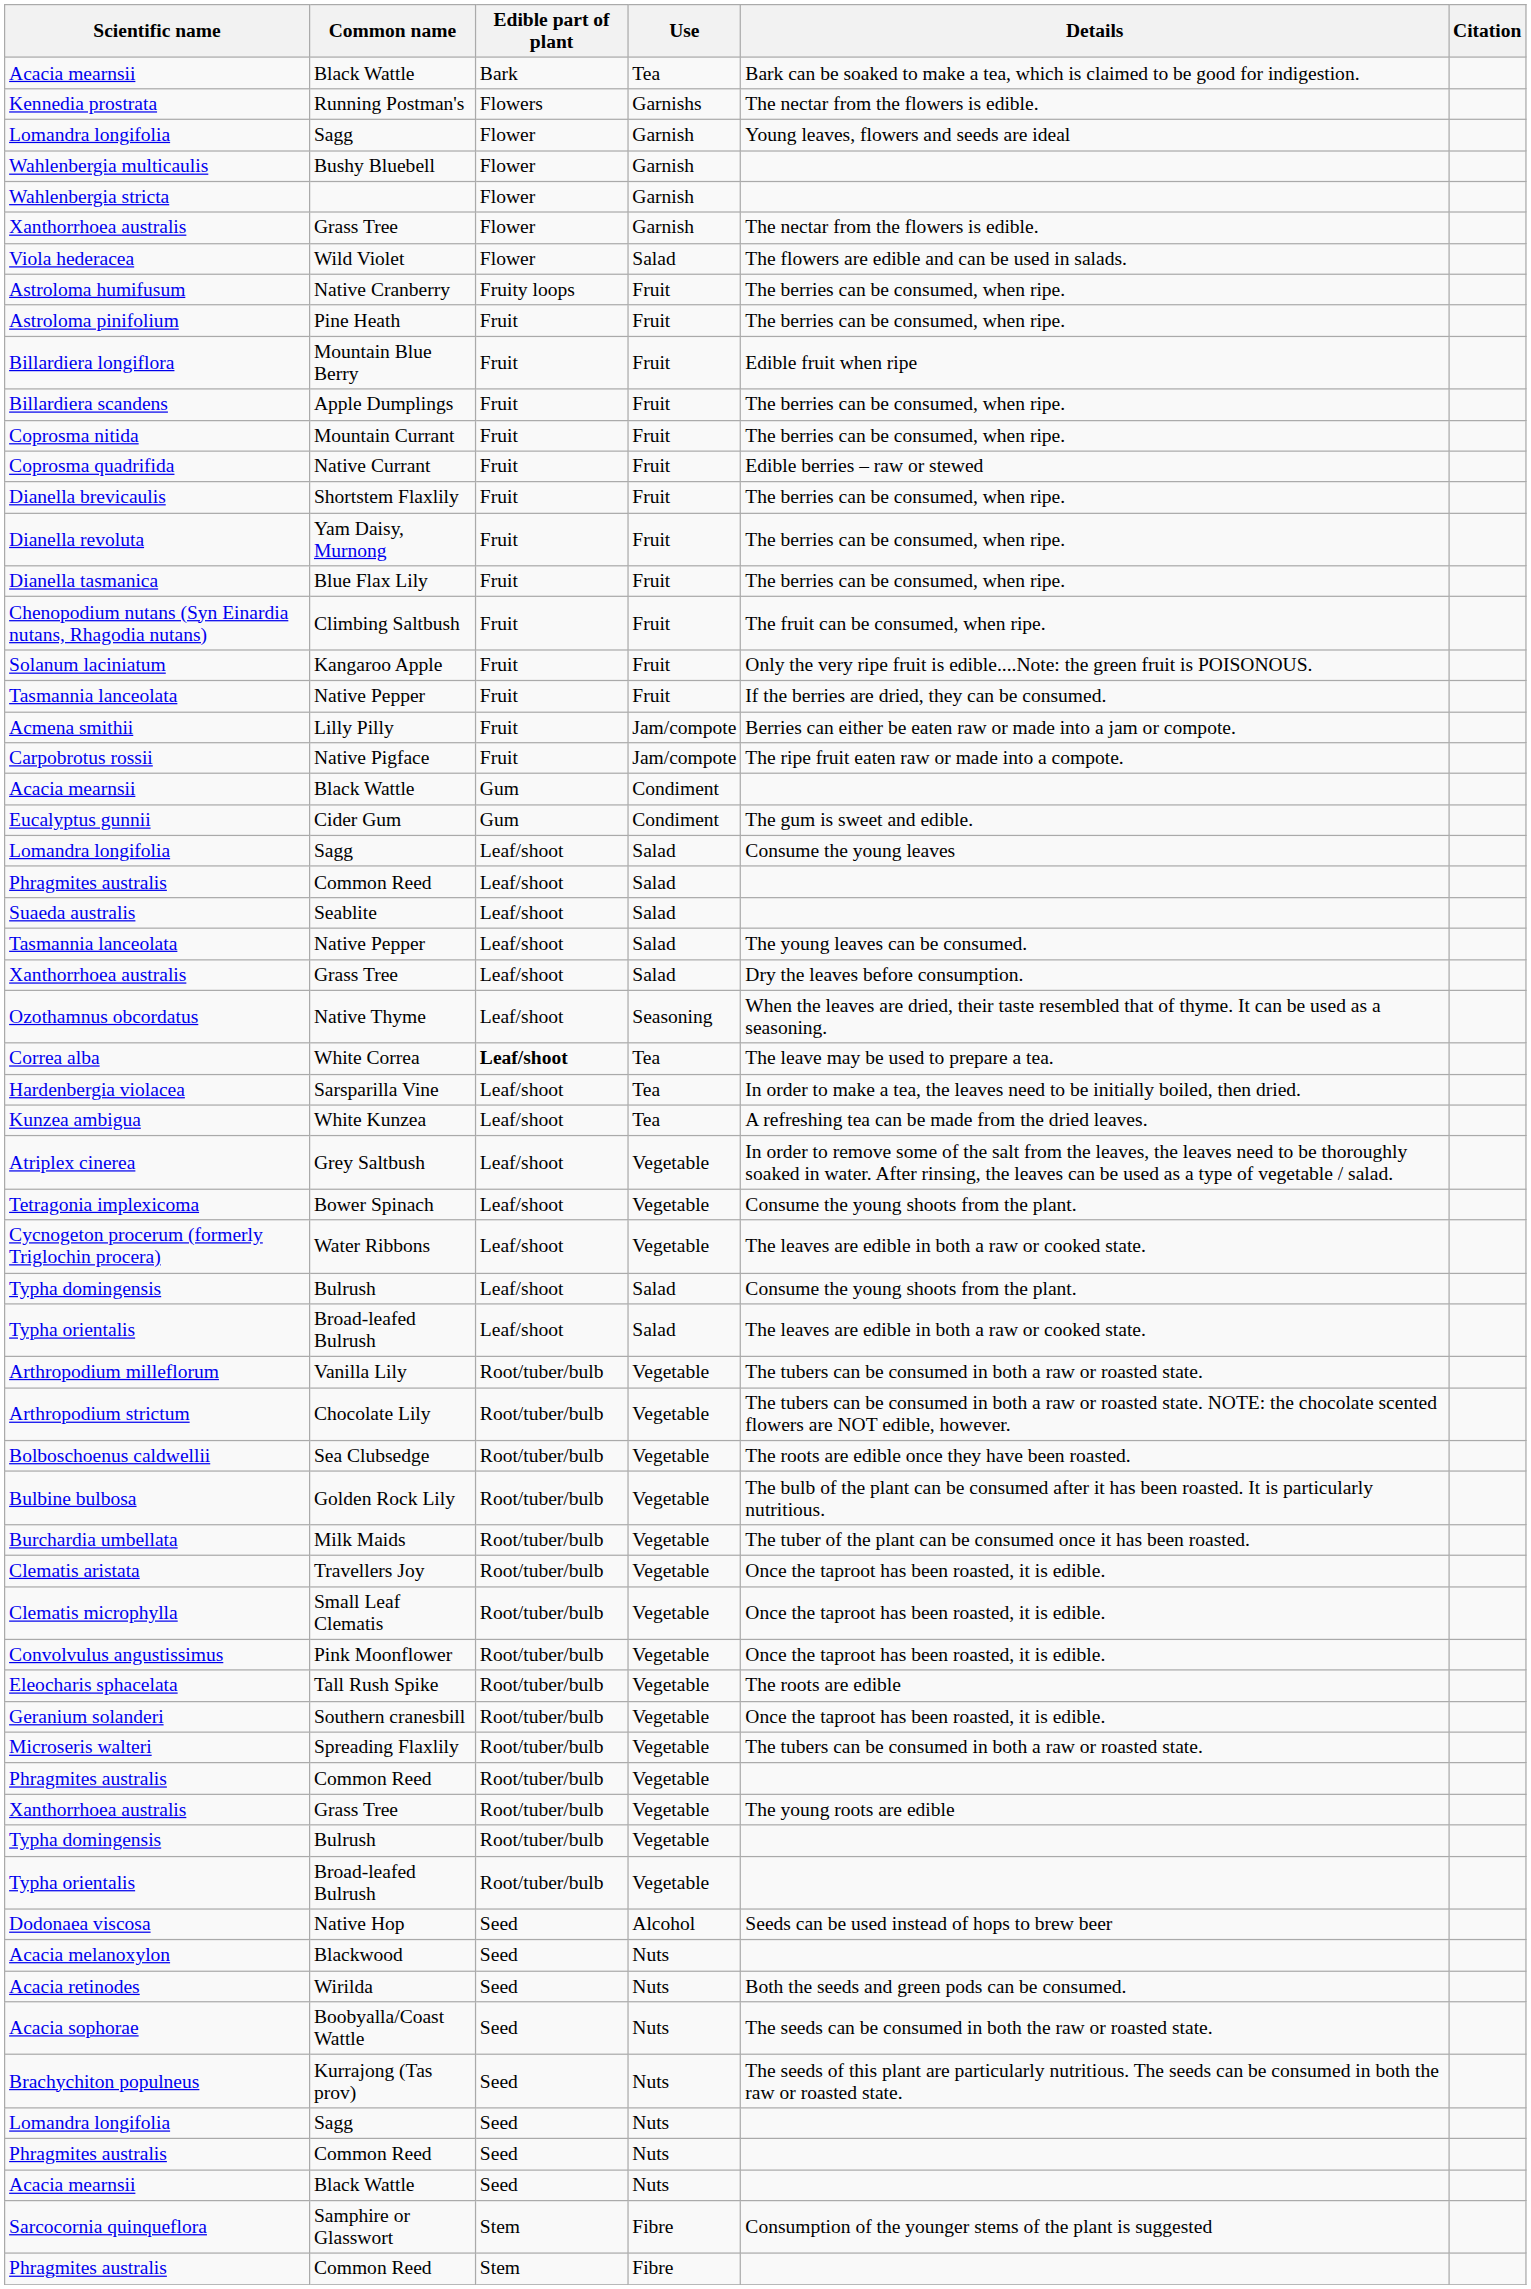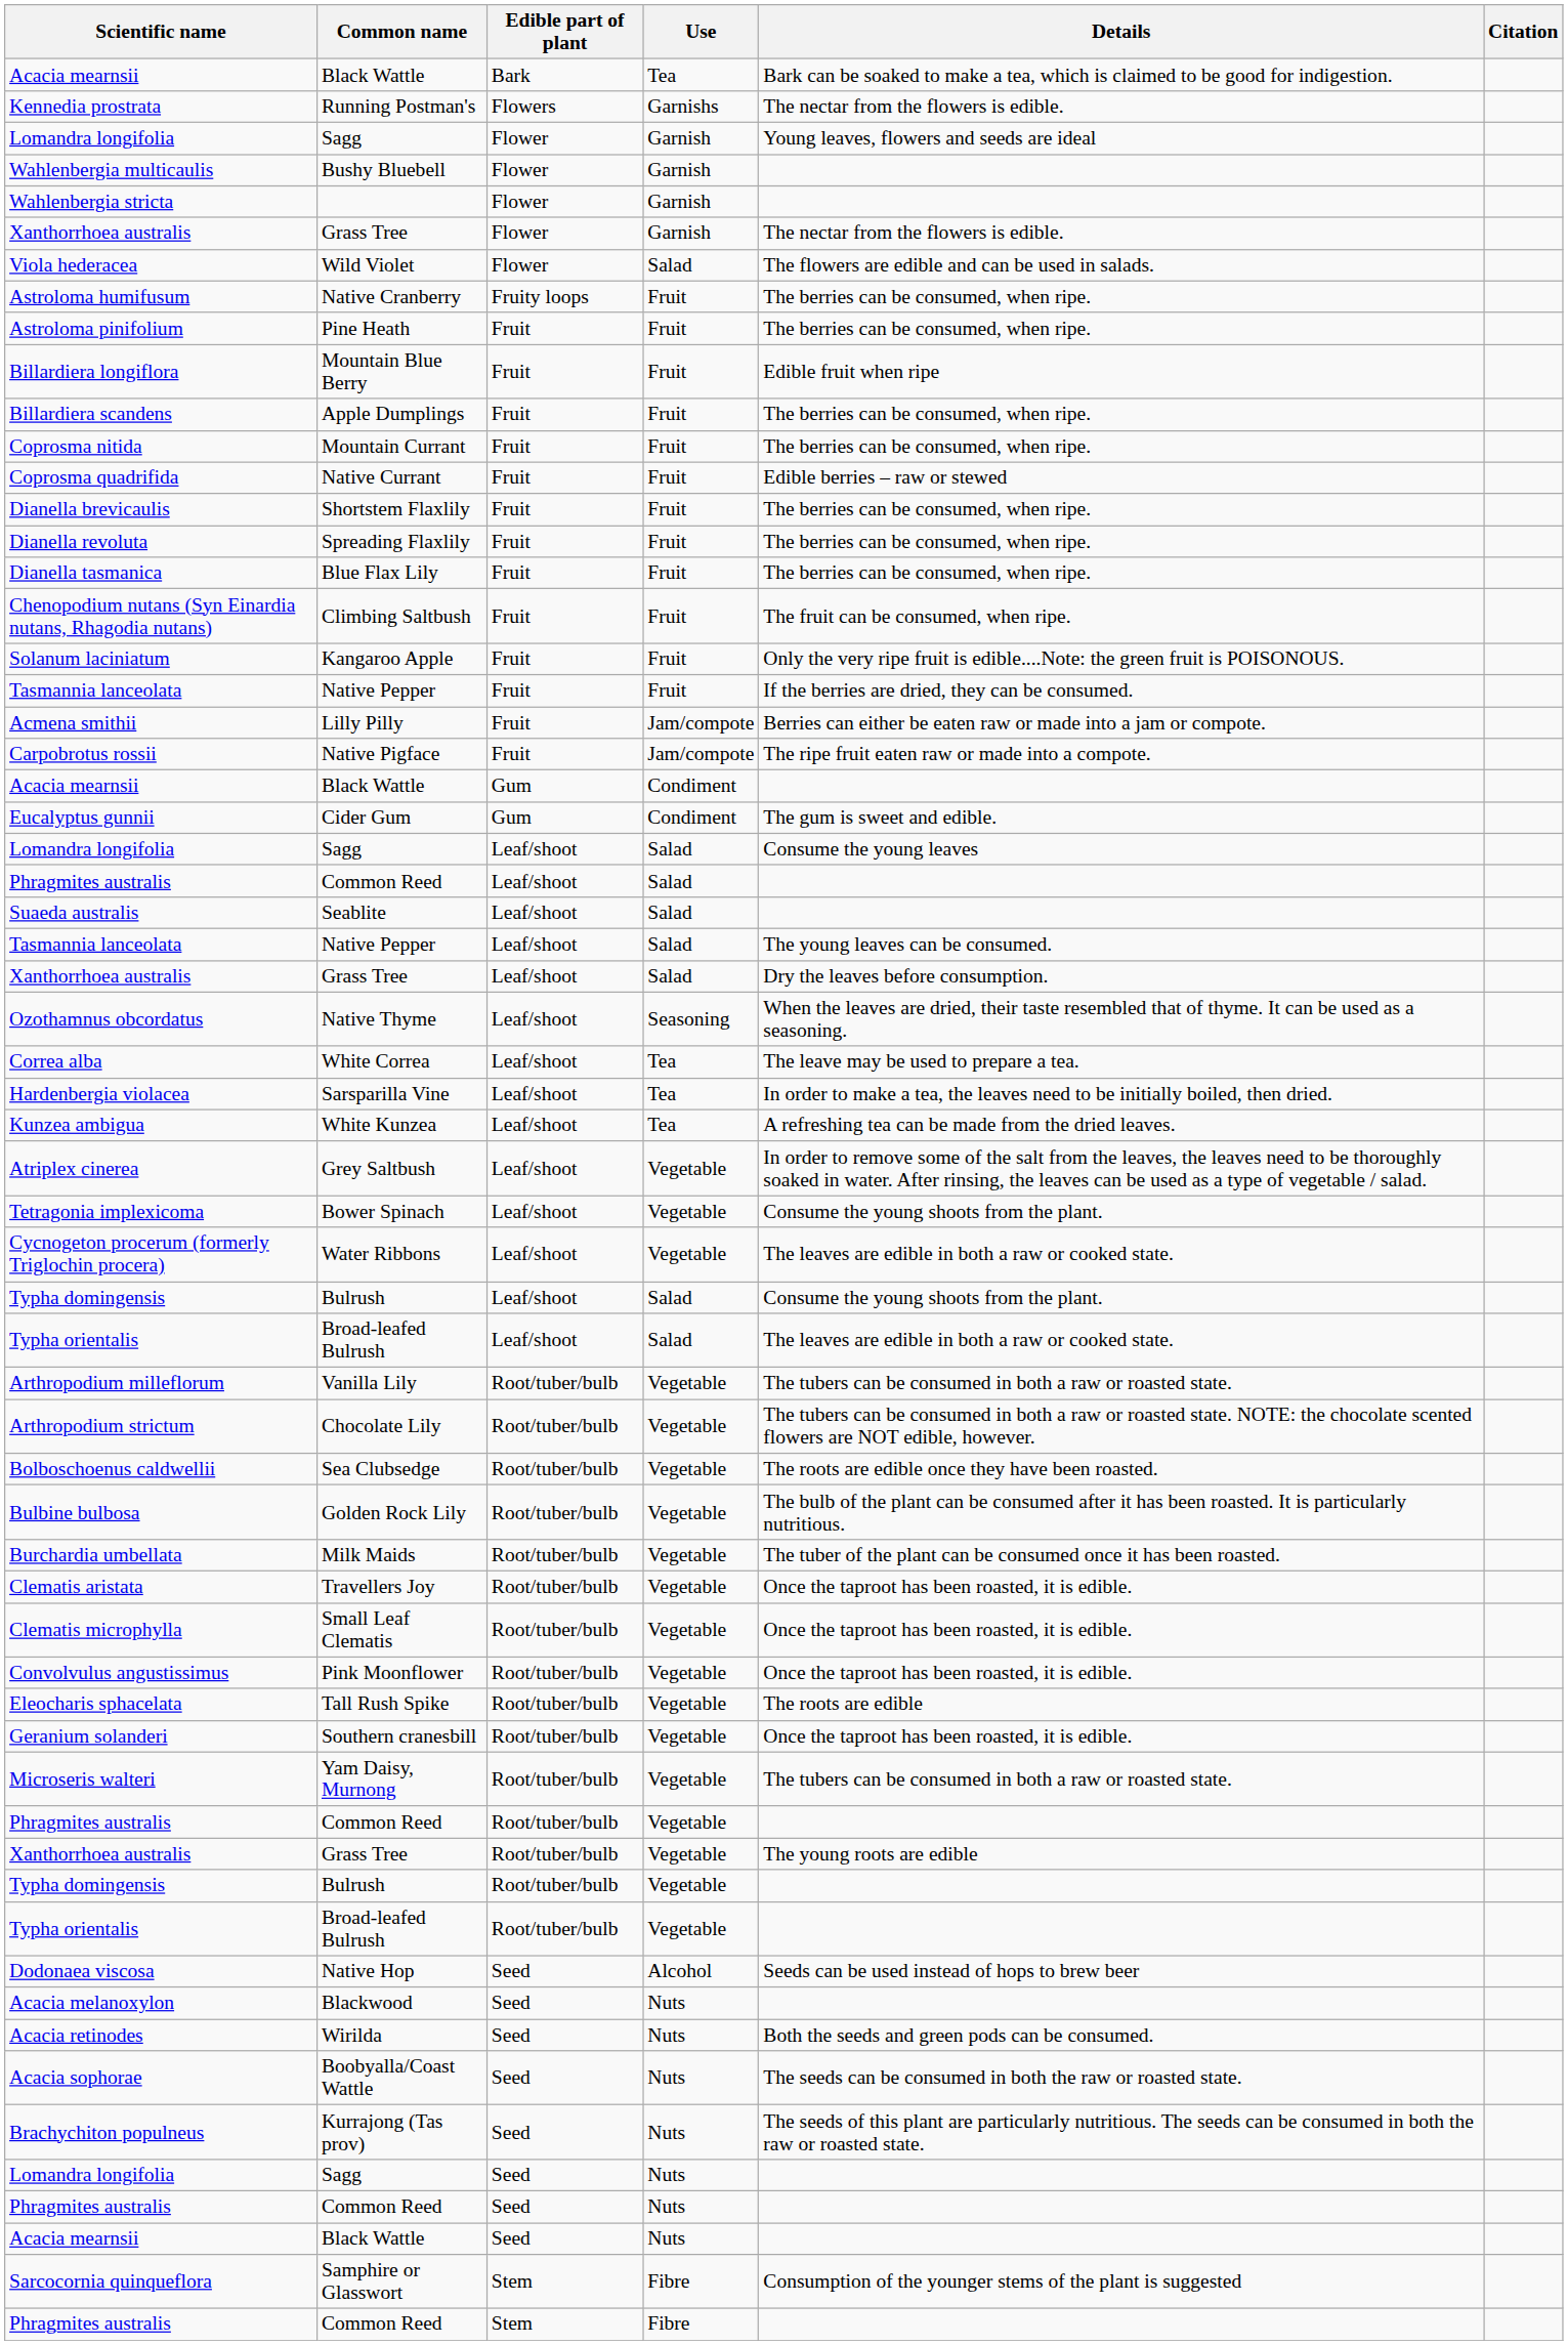Dianella revoluta | Common name: Yam Daisy, Murnong -> Spreading Flaxlily
Correa alba | Edible part of plant: bold -> normal
Microseris walteri | Common name: Spreading Flaxlily -> Yam Daisy, Murnong
